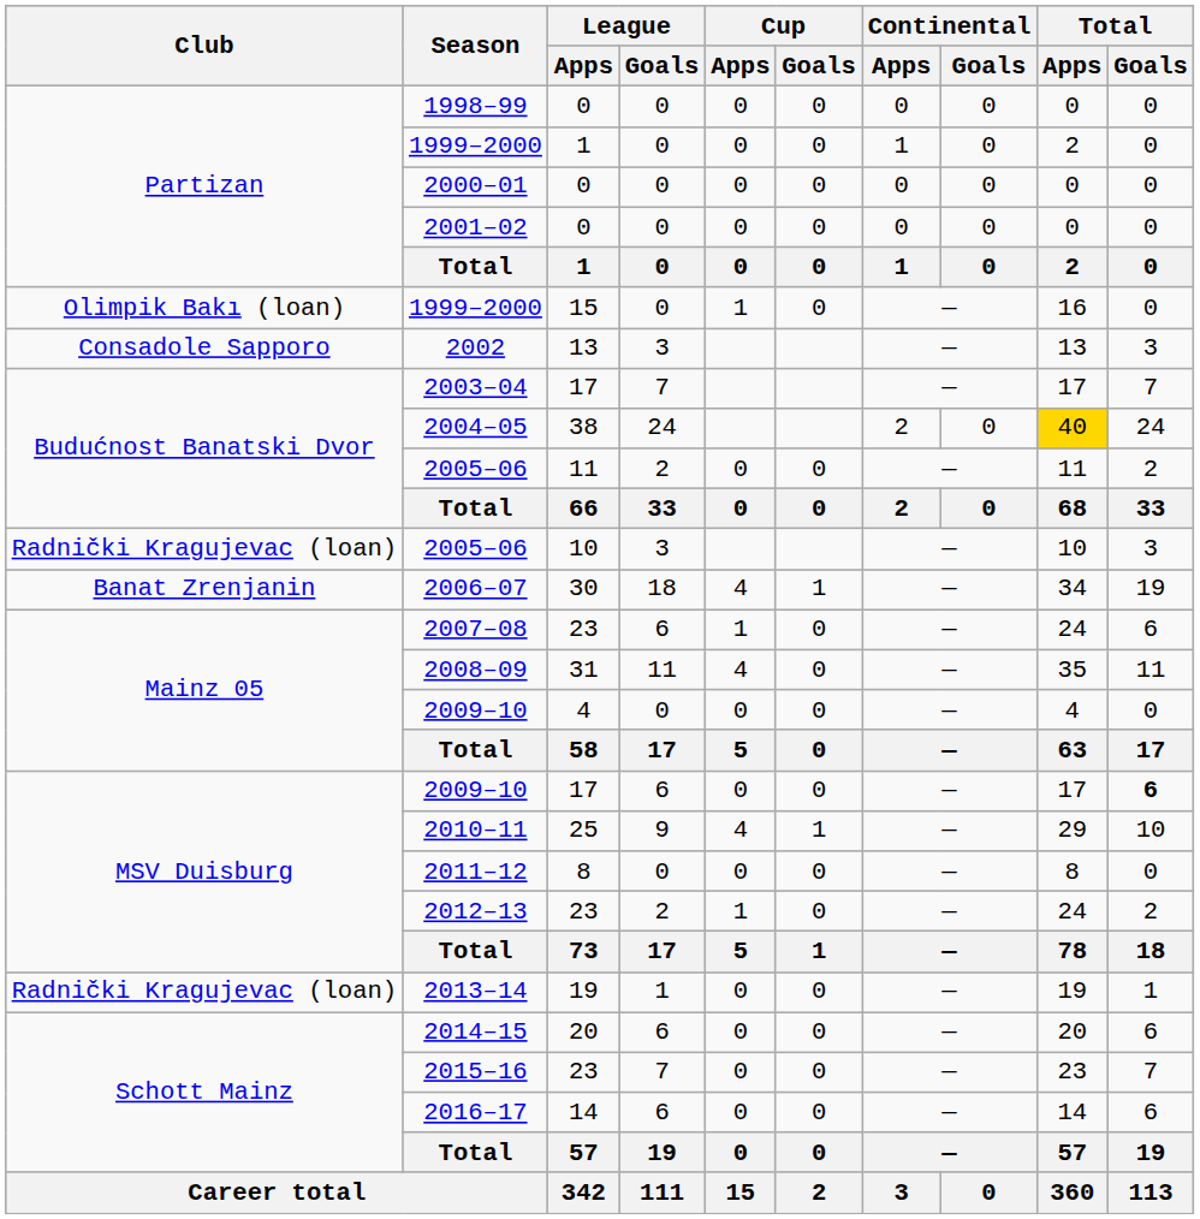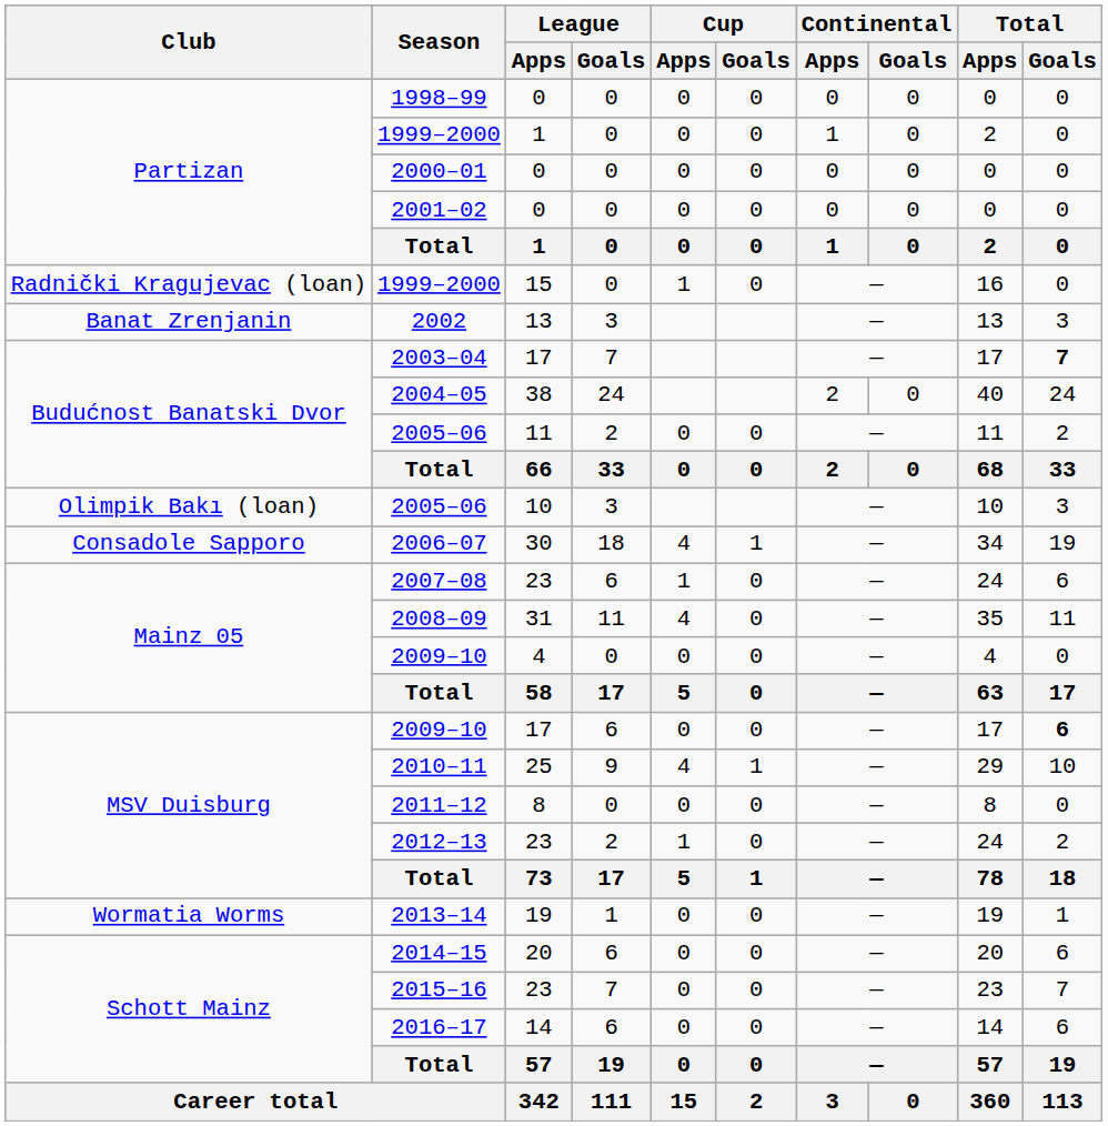1999–2000 / 15 | Club: Olimpik Bakı (loan) -> Radnički Kragujevac (loan)
2002 | Club: Consadole Sapporo -> Banat Zrenjanin
2003–04 | Total / Goals: normal -> bold
2004–05 | Total / Apps: gold background -> no background
2005–06 / 10 | Club: Radnički Kragujevac (loan) -> Olimpik Bakı (loan)
2006–07 | Club: Banat Zrenjanin -> Consadole Sapporo
2013–14 | Club: Radnički Kragujevac (loan) -> Wormatia Worms
